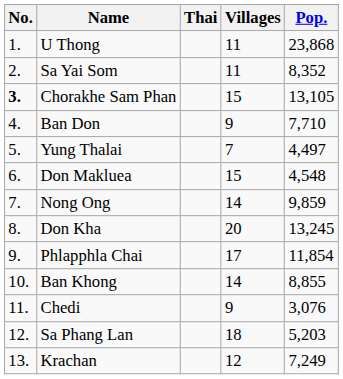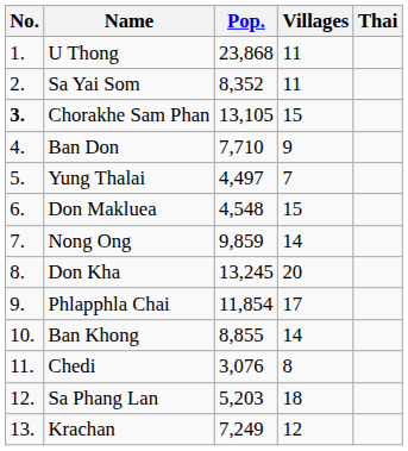columns swapped: Thai <-> Pop.
Chedi | Villages: 9 -> 8
